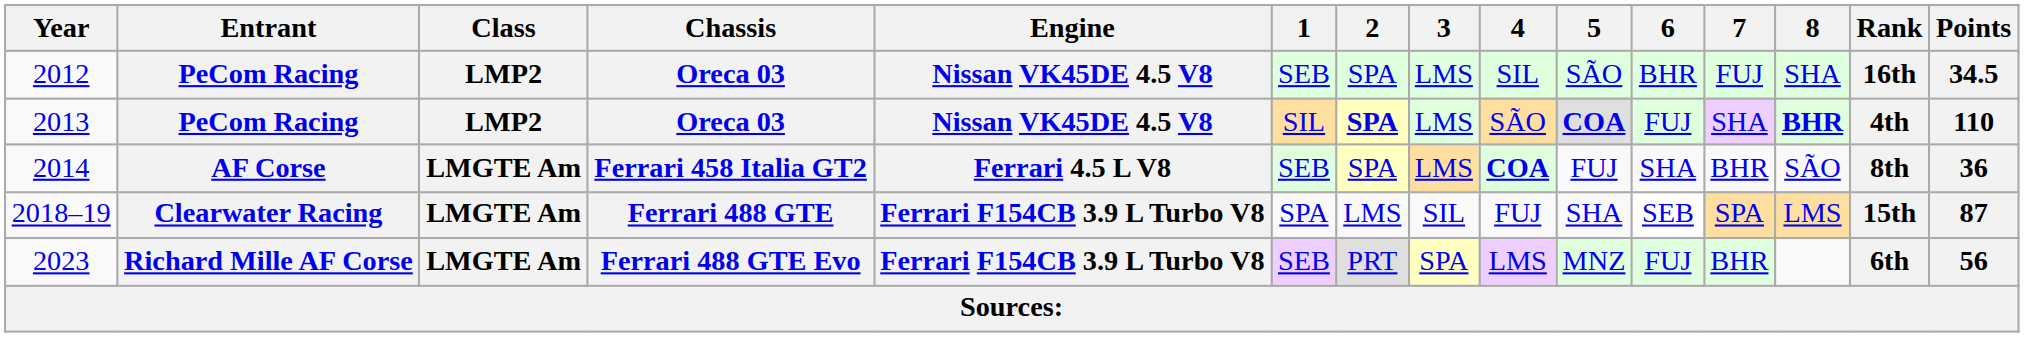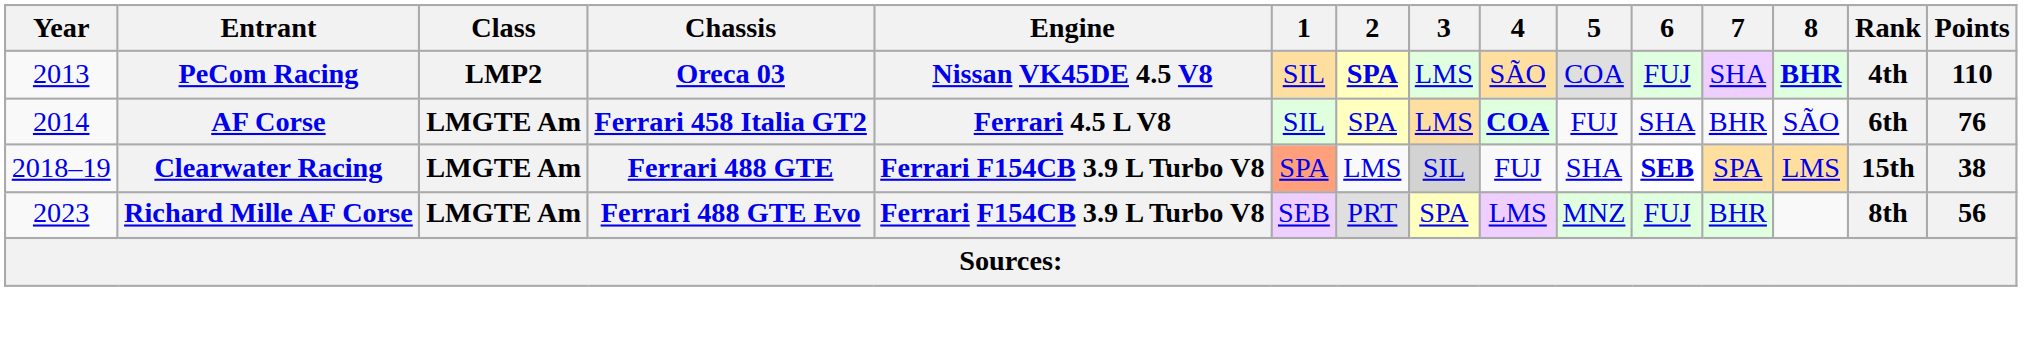- row: 2012 | PeCom Racing | LMP2 | Oreca 03 | Nissan VK45DE 4.5 V8 | SEB | SPA | LMS | SIL | SÃO | BHR | FUJ | SHA | 16th | 34.5
2013 | 5: bold -> normal
2014 | 1: SEB -> SIL
2014 | Rank: 8th -> 6th
2014 | Points: 36 -> 76
2018–19 | 1: no background -> lightsalmon background
2018–19 | 3: no background -> lightgrey background
2018–19 | 6: normal -> bold
2018–19 | Points: 87 -> 38
2023 | Rank: 6th -> 8th
